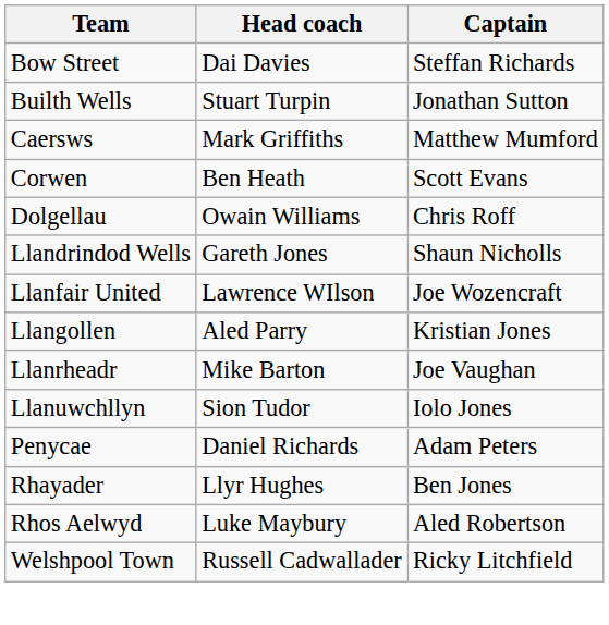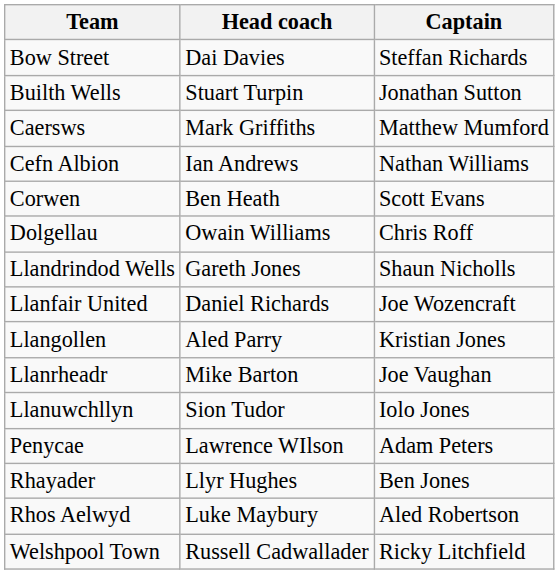+ row: Cefn Albion | Ian Andrews | Nathan Williams
Llanfair United | Head coach: Lawrence WIlson -> Daniel Richards
Penycae | Head coach: Daniel Richards -> Lawrence WIlson
